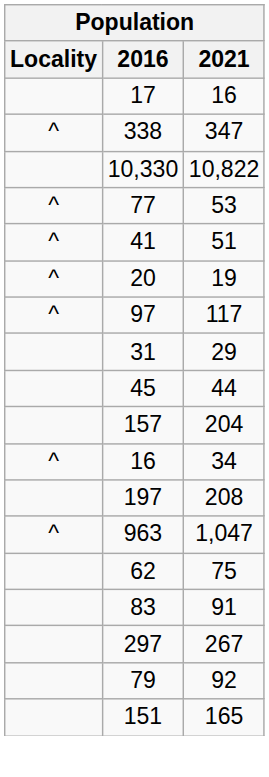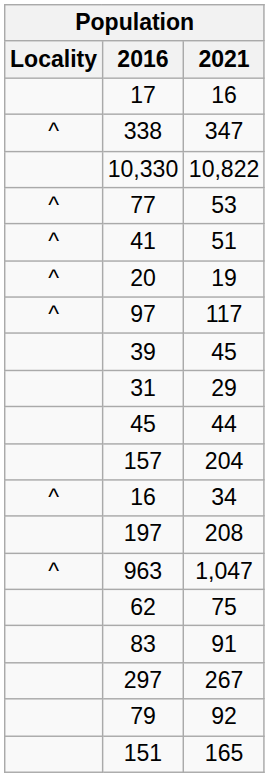+ row: 39 | 45
